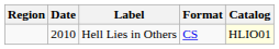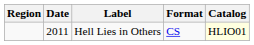Hell Lies in Others | Date: 2010 -> 2011
